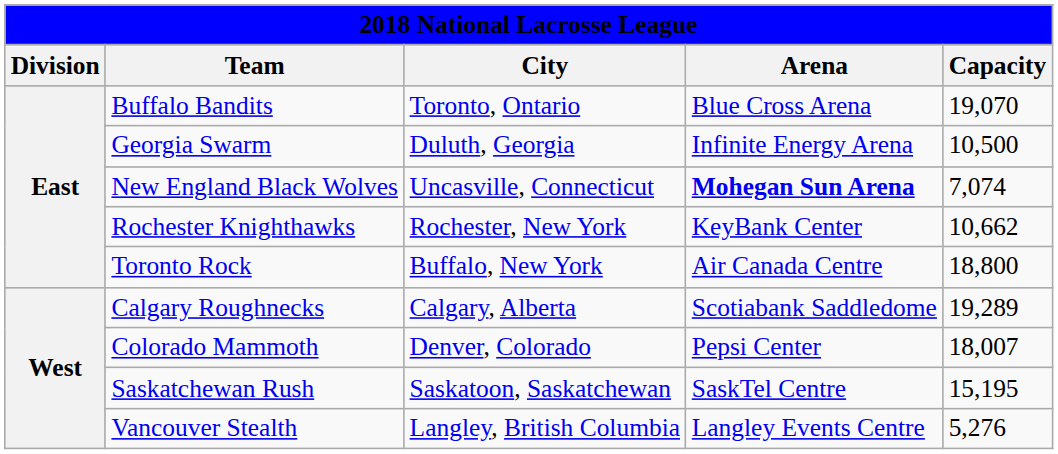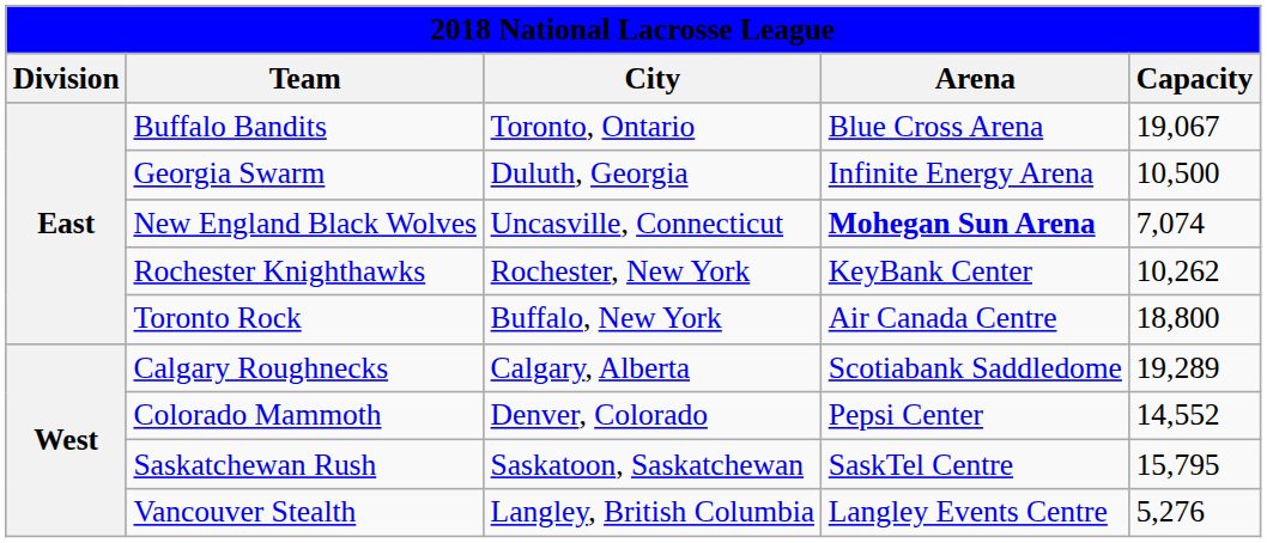Buffalo Bandits | Capacity: 19,070 -> 19,067
Rochester Knighthawks | Capacity: 10,662 -> 10,262
Colorado Mammoth | Capacity: 18,007 -> 14,552
Saskatchewan Rush | Capacity: 15,195 -> 15,795
